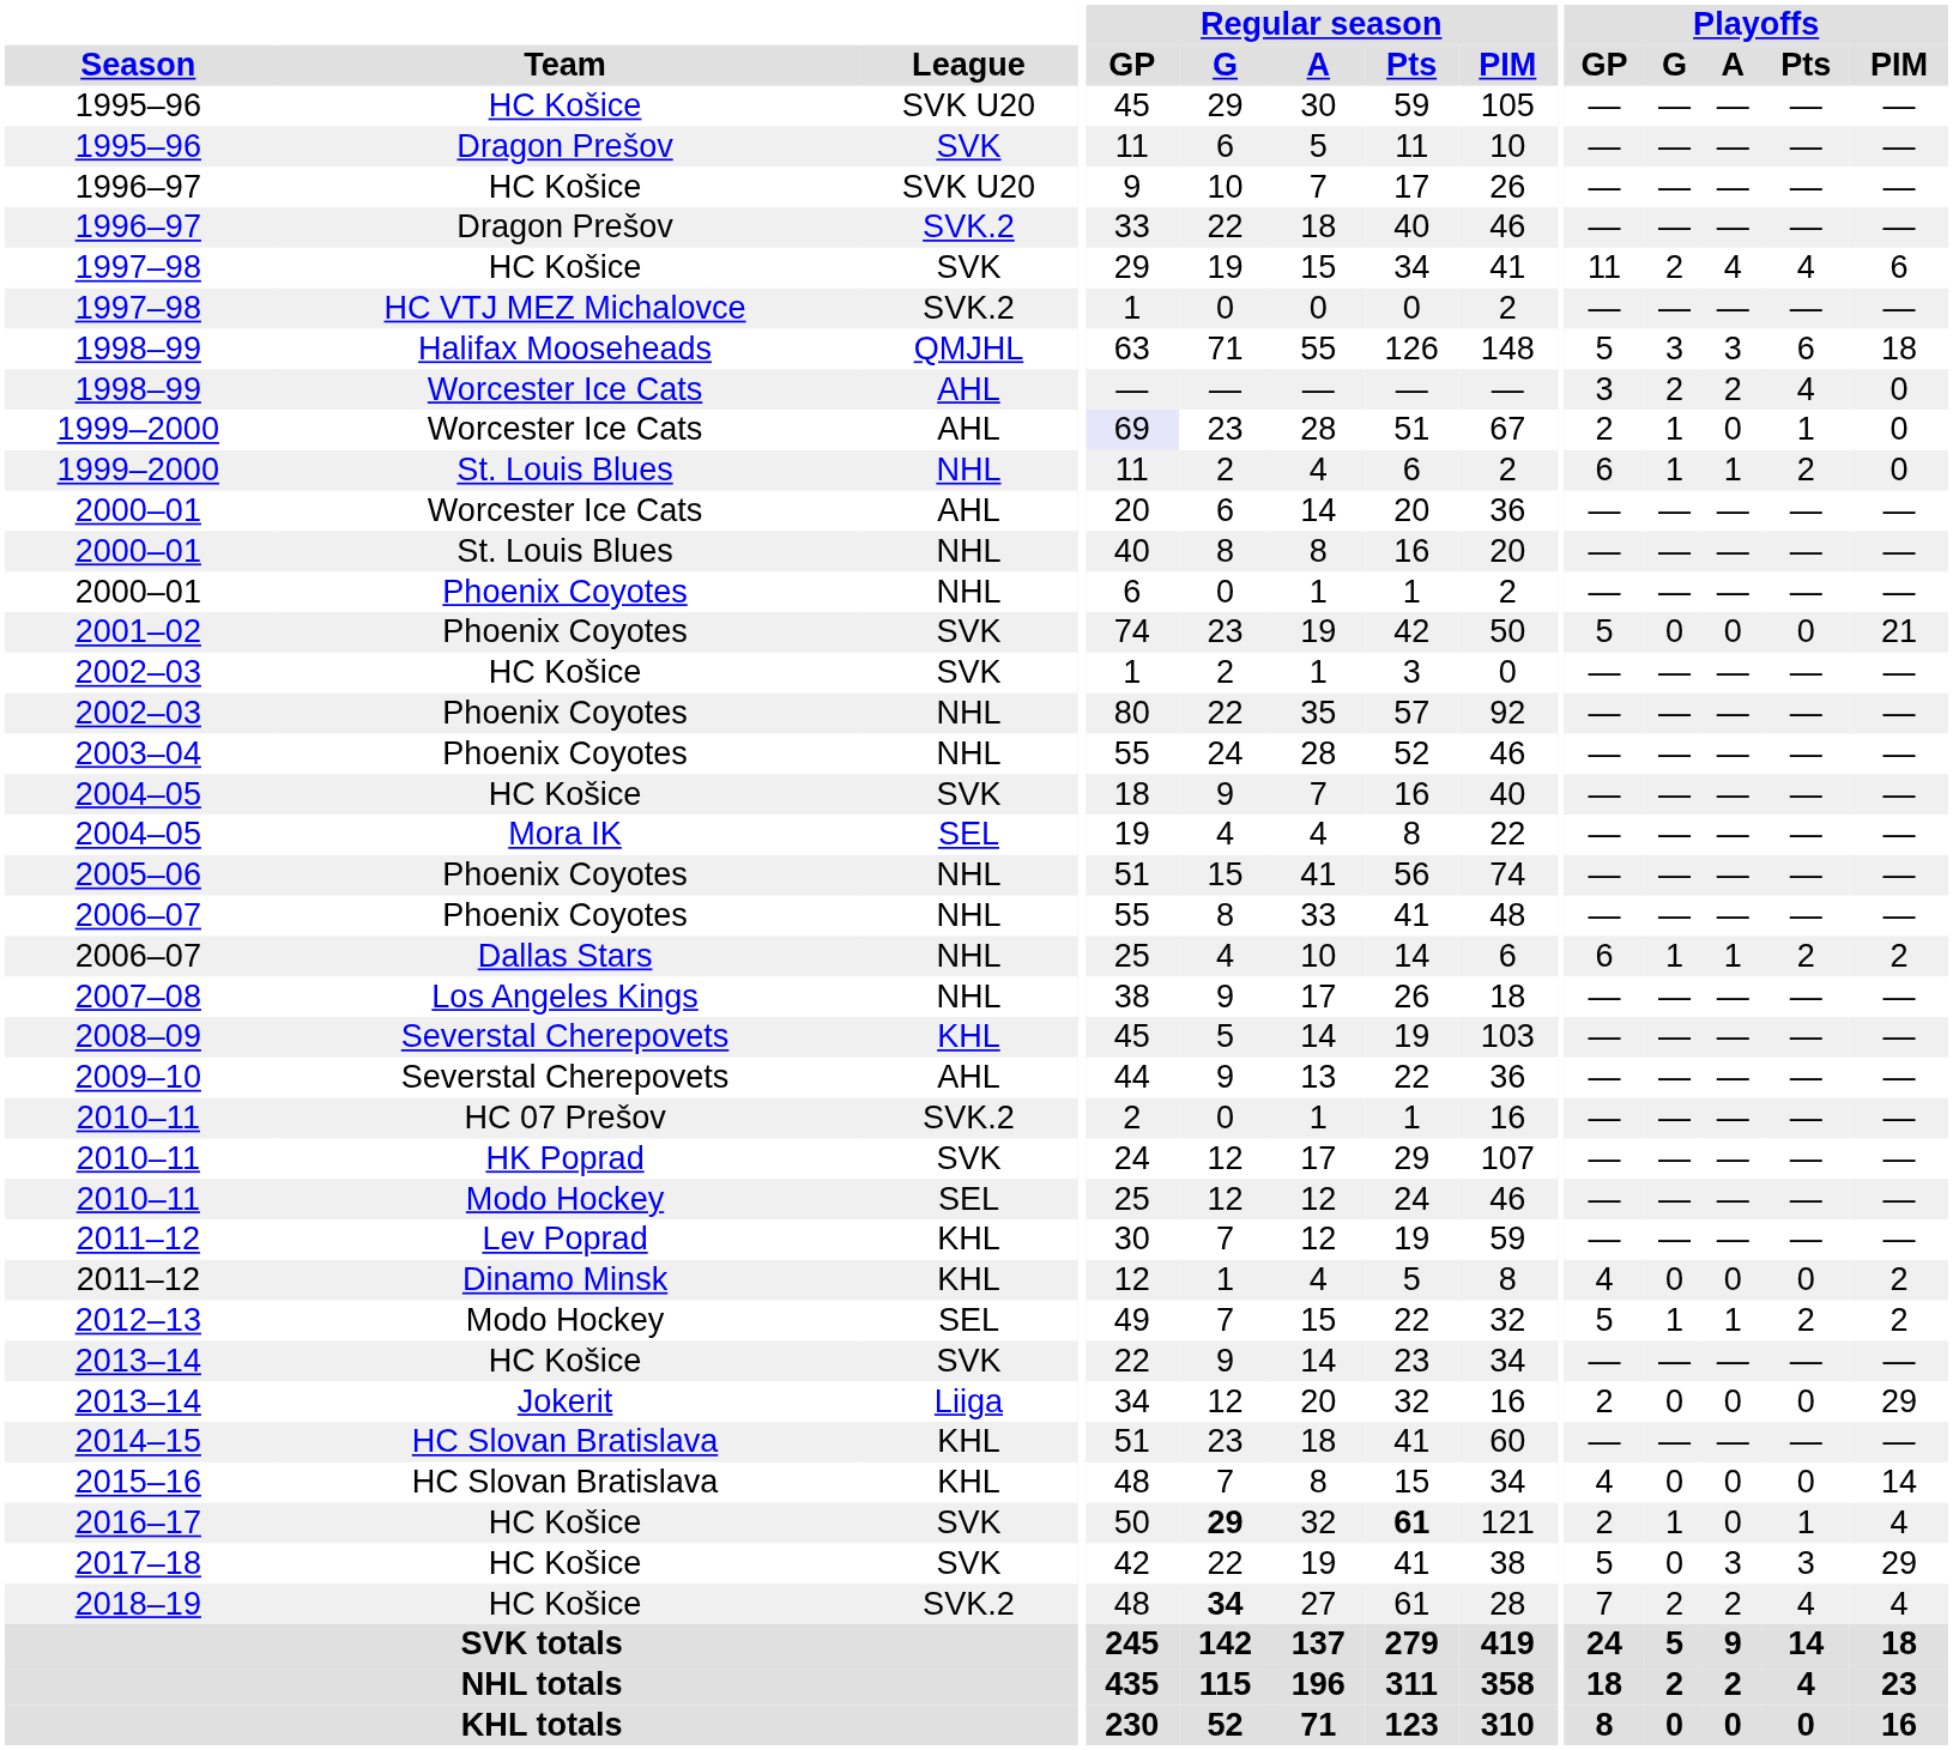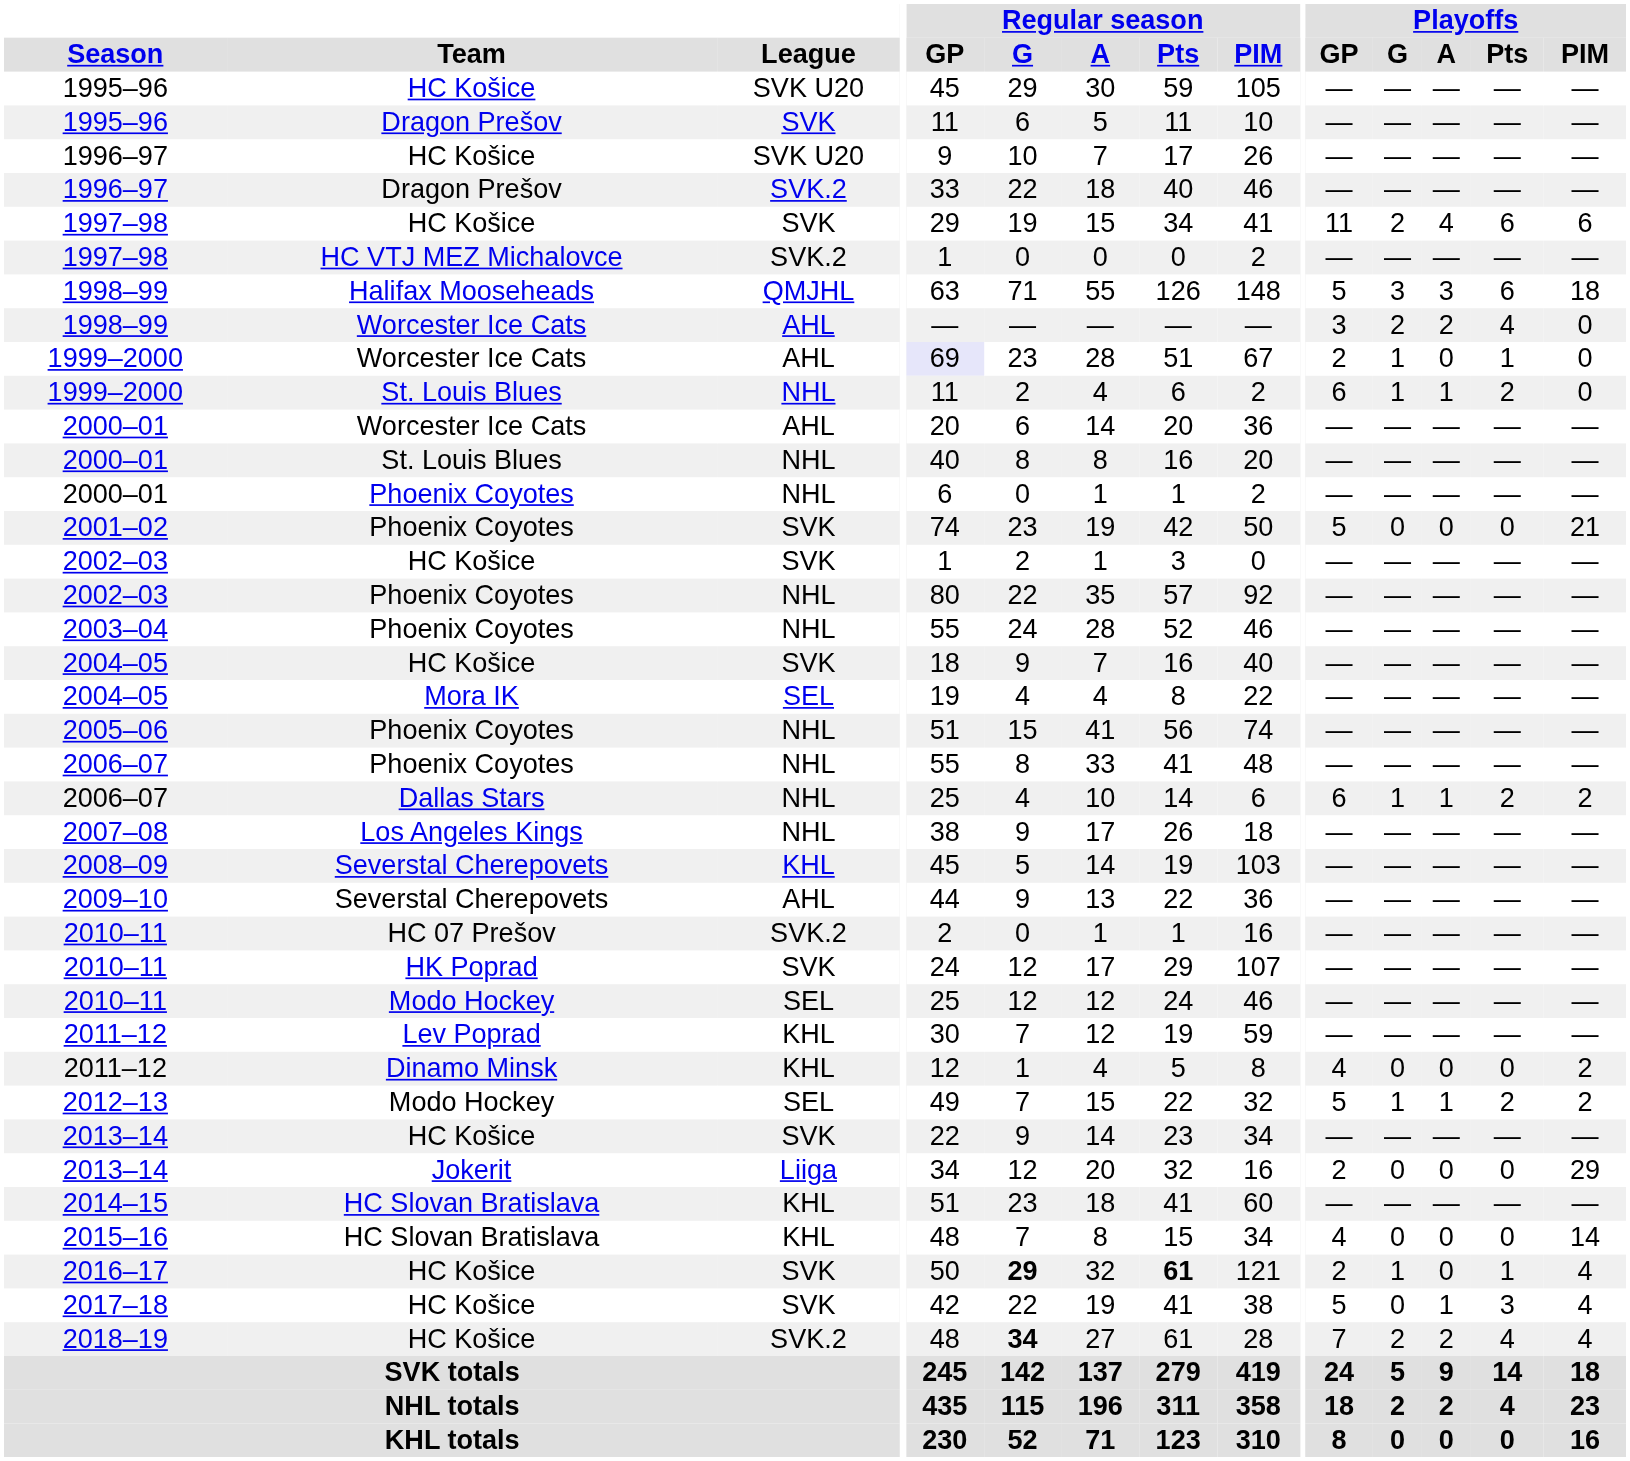1997–98 / HC Košice | Playoffs / Pts: 4 -> 6
2017–18 | Playoffs / A: 3 -> 1
2017–18 | Playoffs / PIM: 29 -> 4
